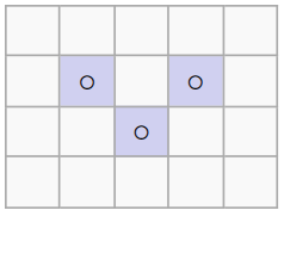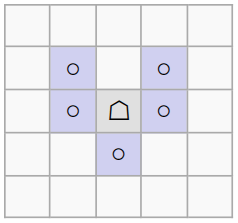+ row: ○ | ☖ | ○
